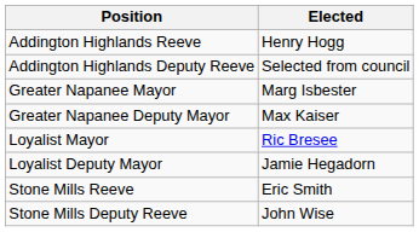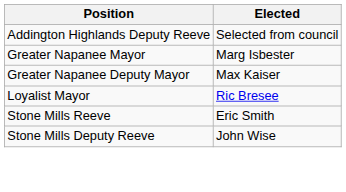- row: Addington Highlands Reeve | Henry Hogg
- row: Loyalist Deputy Mayor | Jamie Hegadorn
